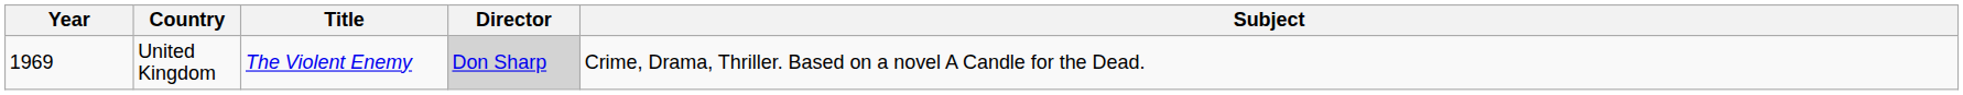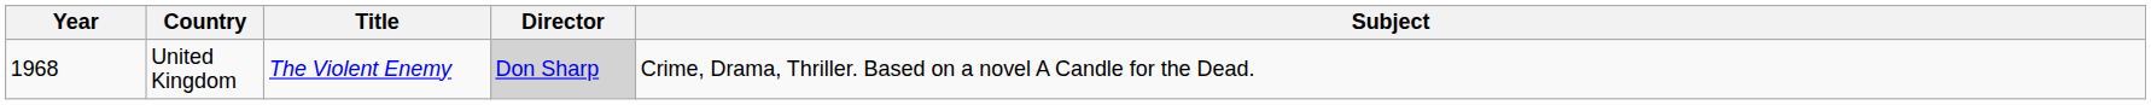United Kingdom | Year: 1969 -> 1968
